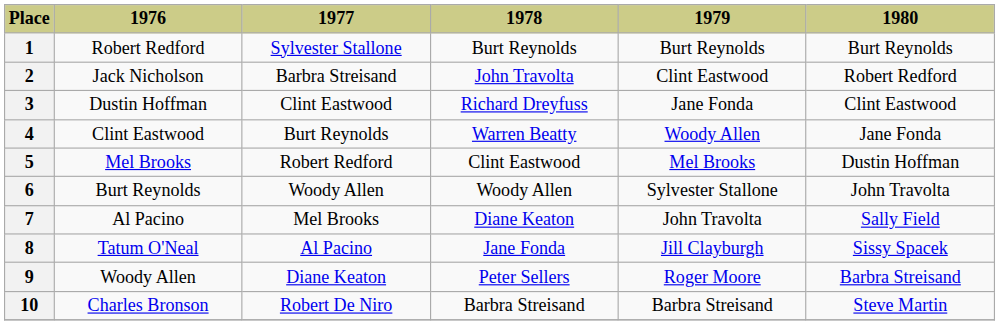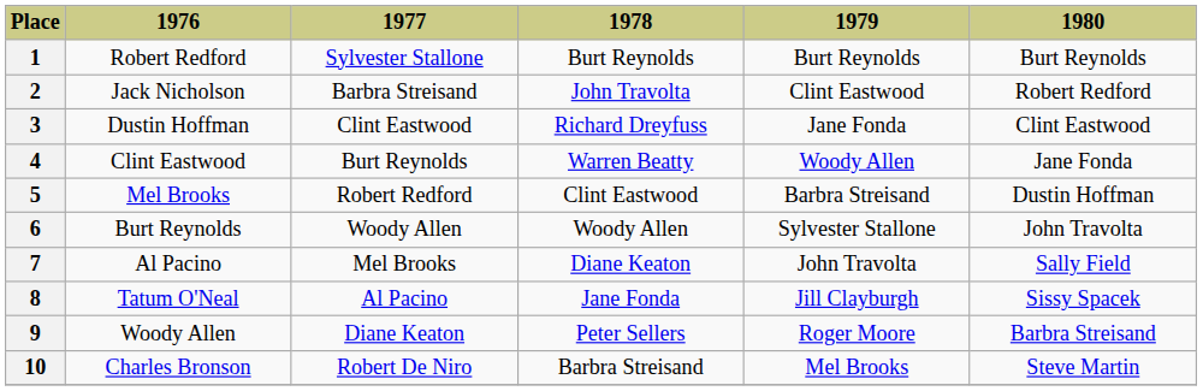5 | 1979: Mel Brooks -> Barbra Streisand
10 | 1979: Barbra Streisand -> Mel Brooks
